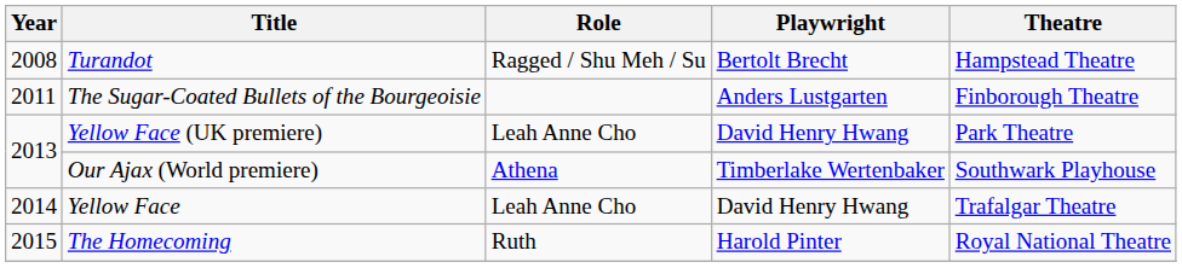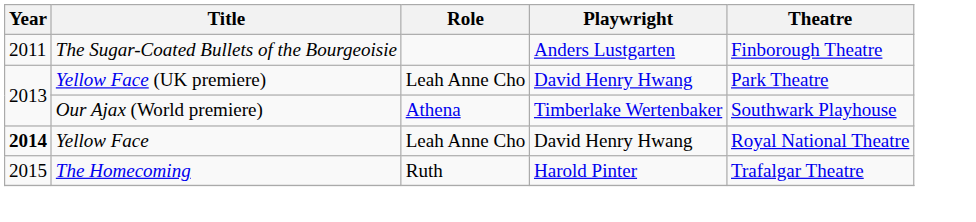- row: 2008 | Turandot | Ragged / Shu Meh / Su | Bertolt Brecht | Hampstead Theatre
Yellow Face | Year: normal -> bold
Yellow Face | Theatre: Trafalgar Theatre -> Royal National Theatre
The Homecoming | Theatre: Royal National Theatre -> Trafalgar Theatre
